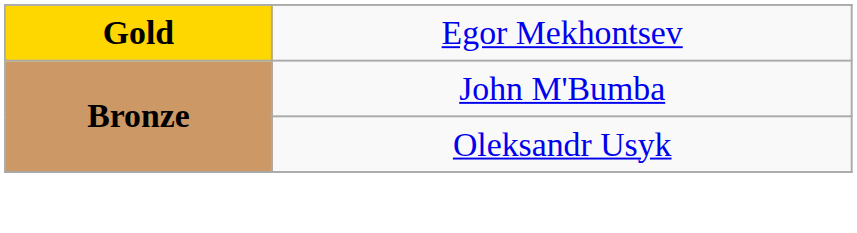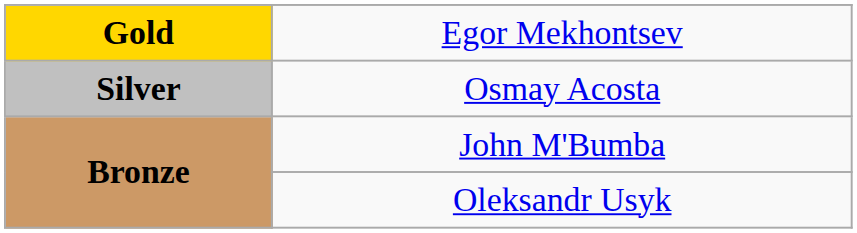+ row: Silver | Osmay Acosta
